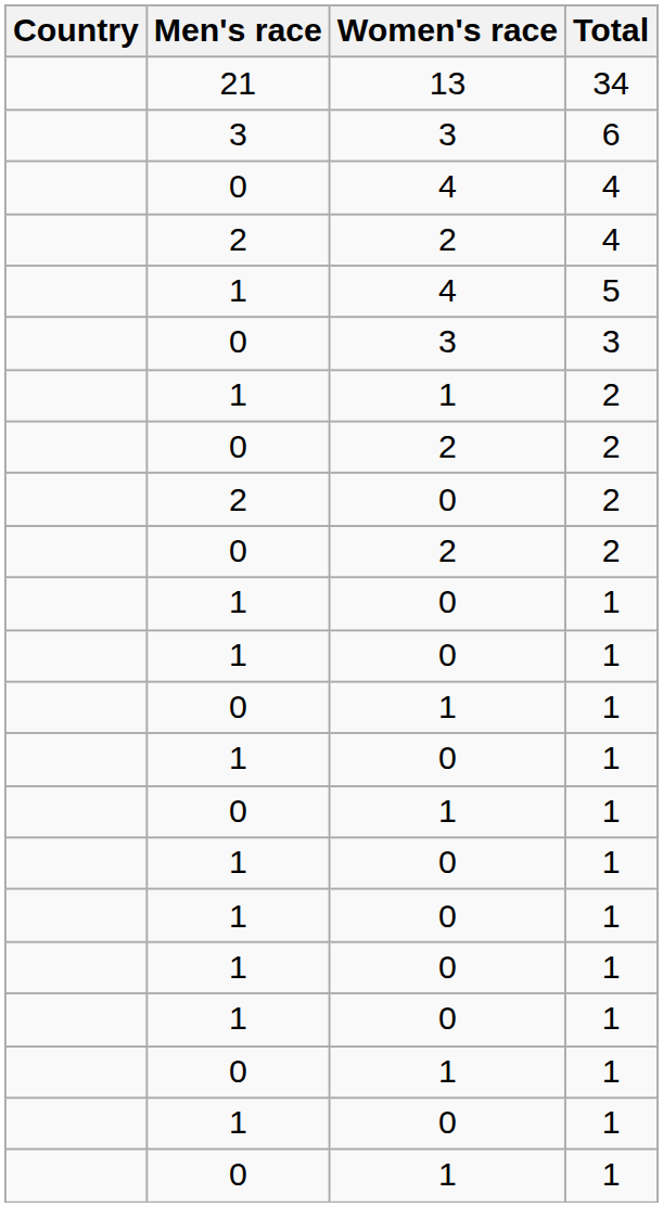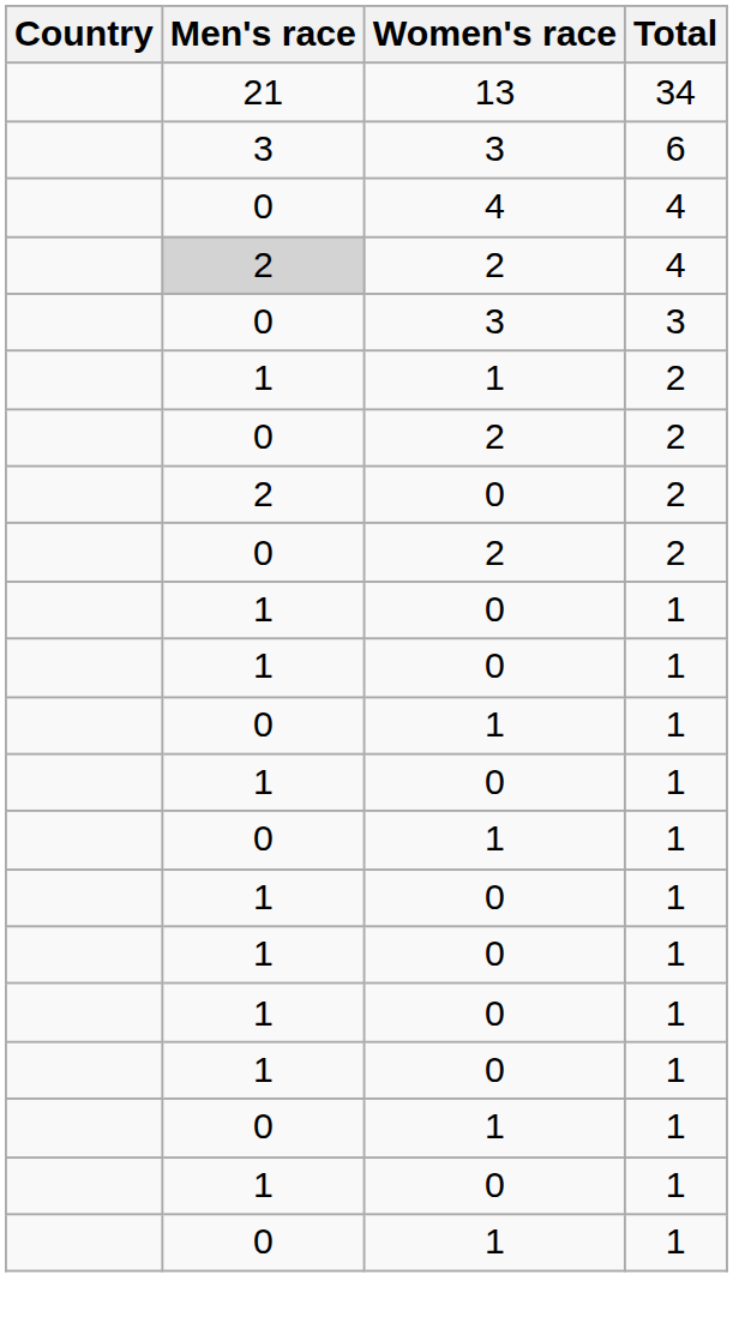2 / 4 | Men's race: no background -> lightgrey background
- row: 1 | 4 | 5
